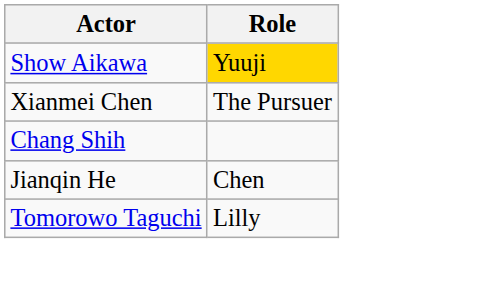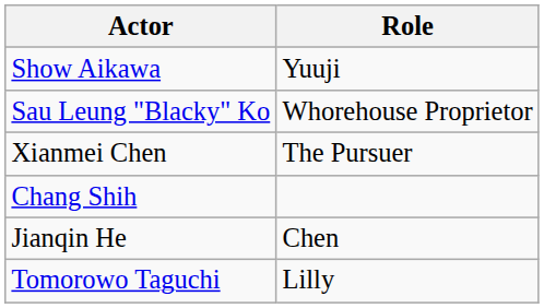Show Aikawa | Role: gold background -> no background
+ row: Sau Leung "Blacky" Ko | Whorehouse Proprietor
